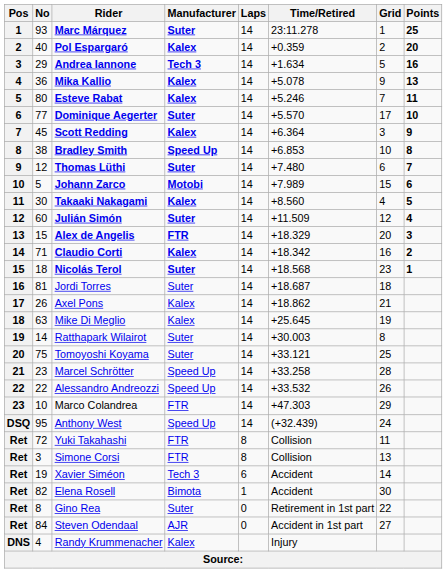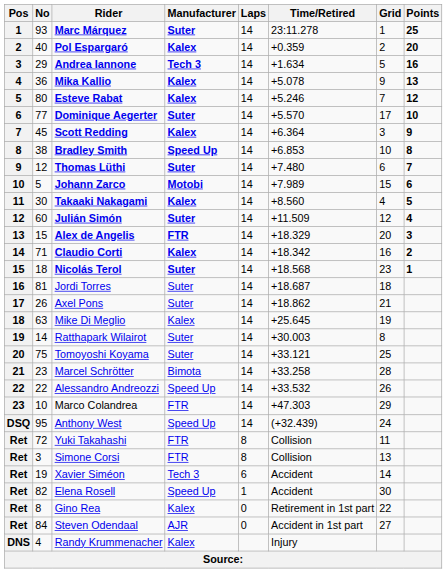Esteve Rabat | Points: 11 -> 12
Axel Pons | Manufacturer: Kalex -> Suter
Marcel Schrötter | Manufacturer: Speed Up -> Bimota
Elena Rosell | Manufacturer: Bimota -> Speed Up
Gino Rea | Manufacturer: Suter -> Kalex
